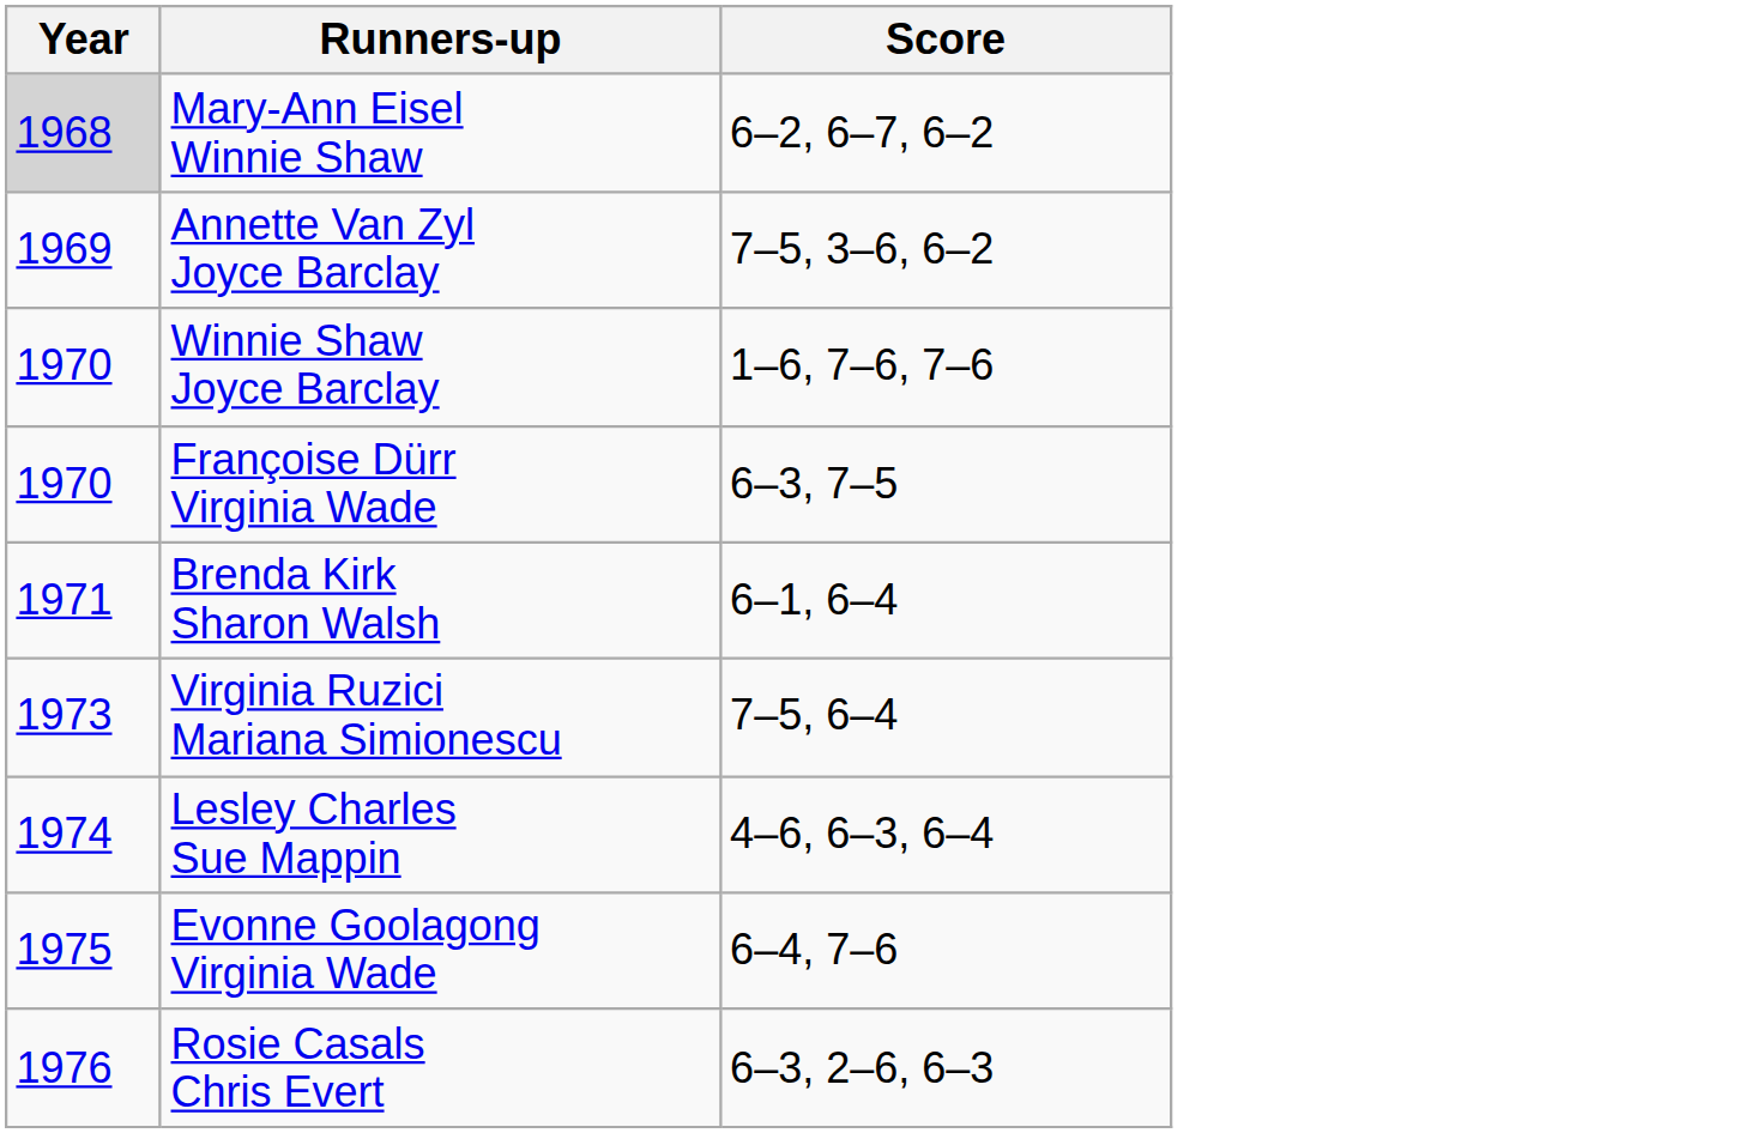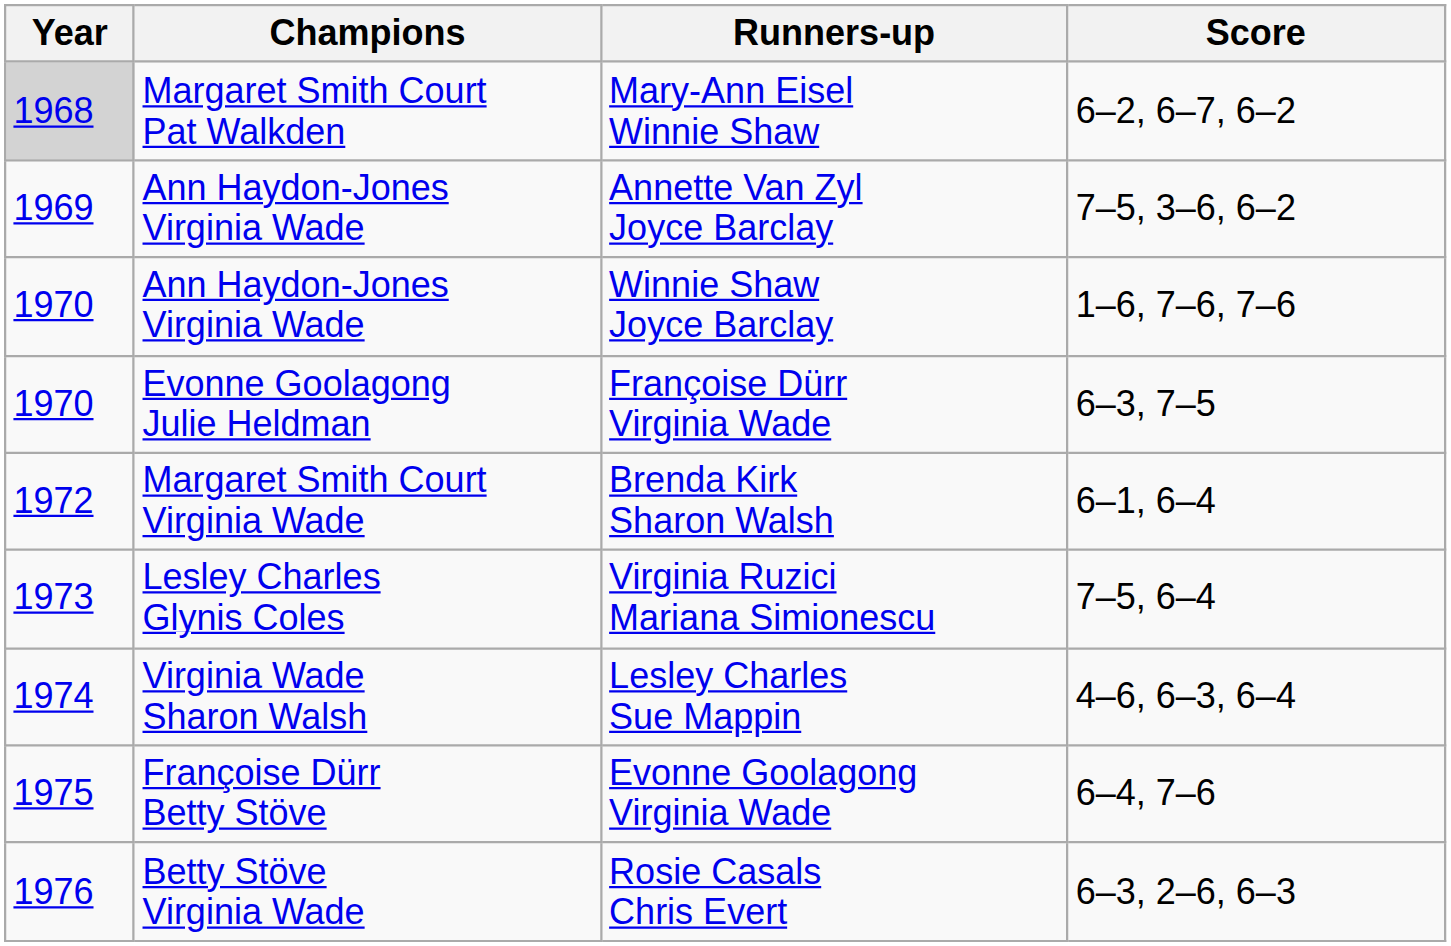+ column: Champions | Margaret Smith Court Pat Walkden | Ann Haydon-Jones Virginia Wade | Ann Haydon-Jones Virginia Wade | Evonne Goolagong Julie Heldman | Margaret Smith Court Virginia Wade | Lesley Charles Glynis Coles | Virginia Wade Sharon Walsh | Françoise Dürr Betty Stöve | Betty Stöve Virginia Wade
Brenda Kirk Sharon Walsh | Year: 1971 -> 1972
